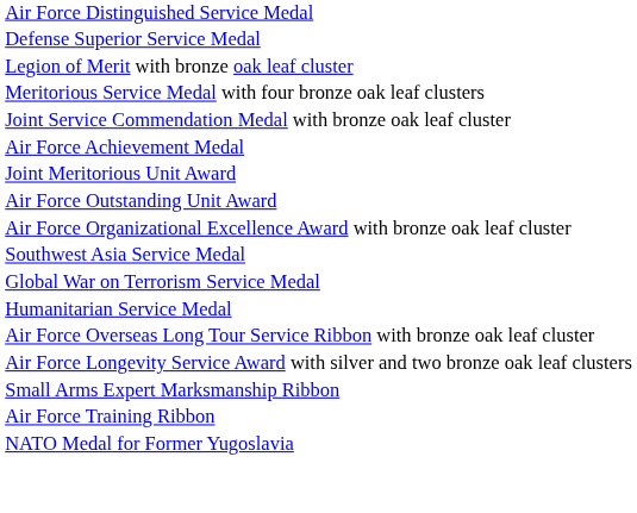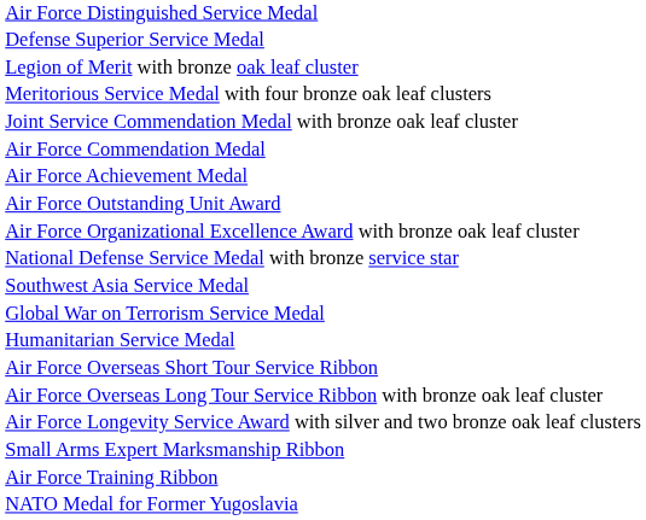+ row: Air Force Commendation Medal
- row: Joint Meritorious Unit Award
+ row: National Defense Service Medal with bronze service star
+ row: Air Force Overseas Short Tour Service Ribbon
